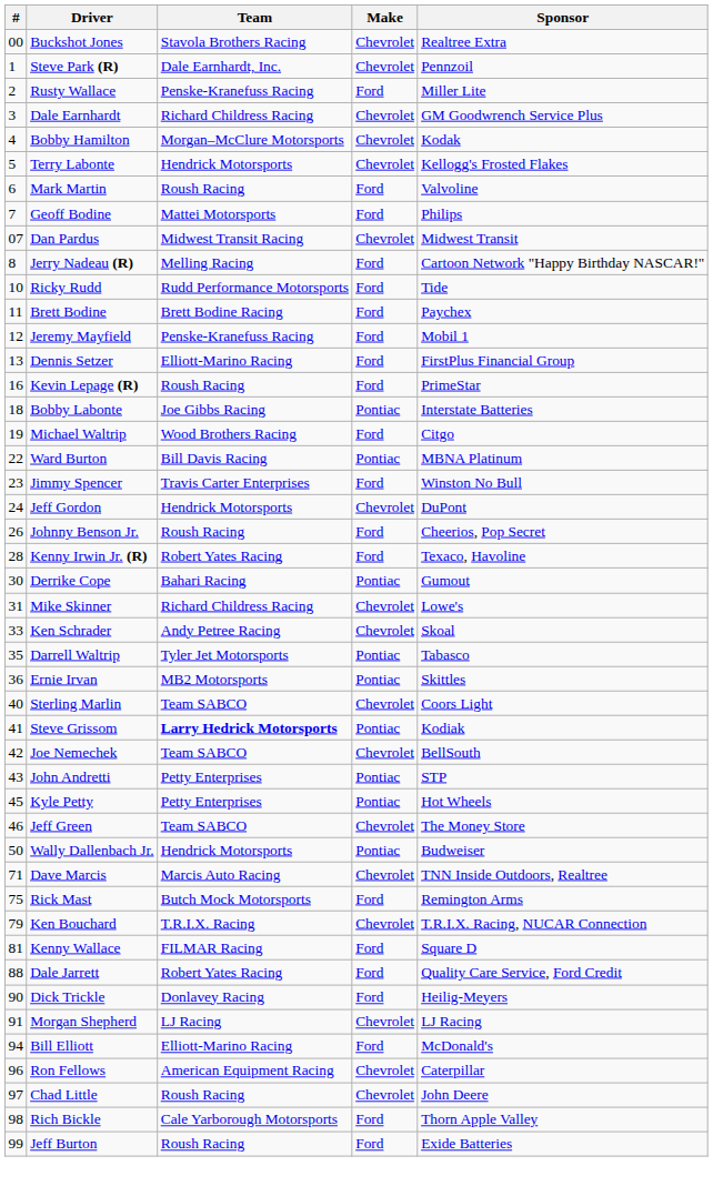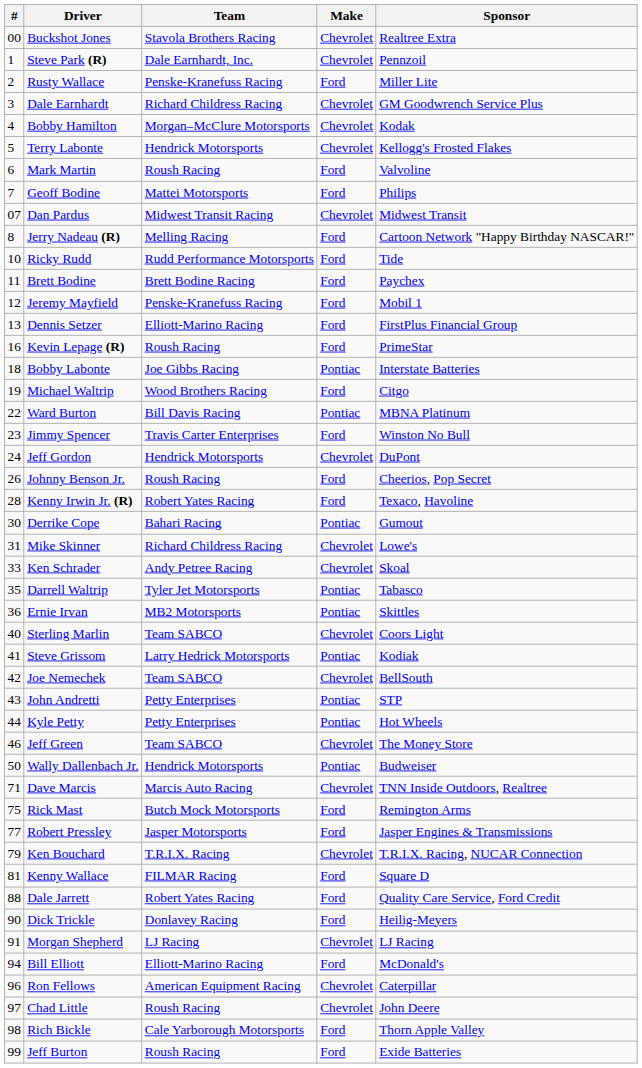Steve Grissom | Team: bold -> normal
Kyle Petty | #: 45 -> 44
+ row: 77 | Robert Pressley | Jasper Motorsports | Ford | Jasper Engines & Transmissions
